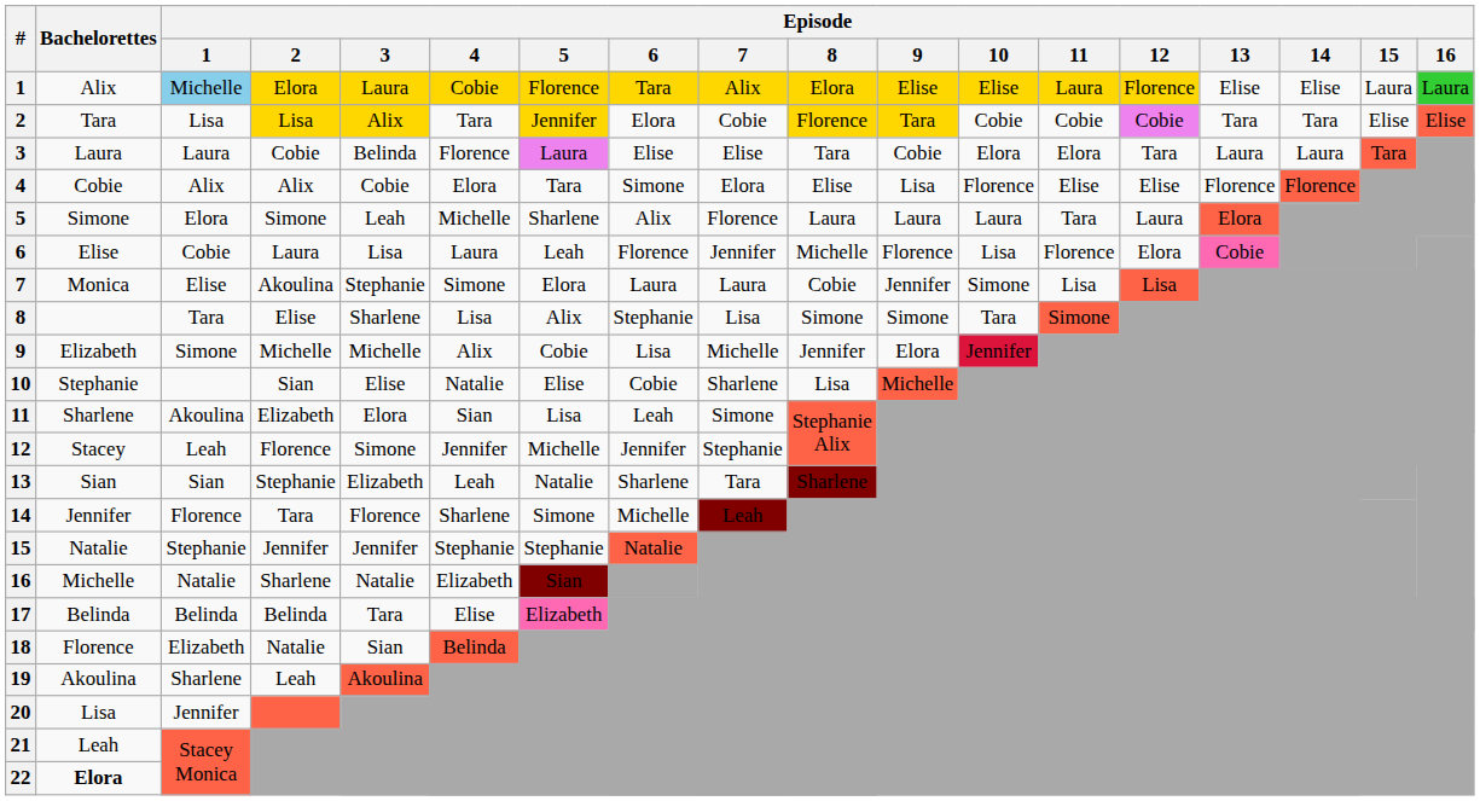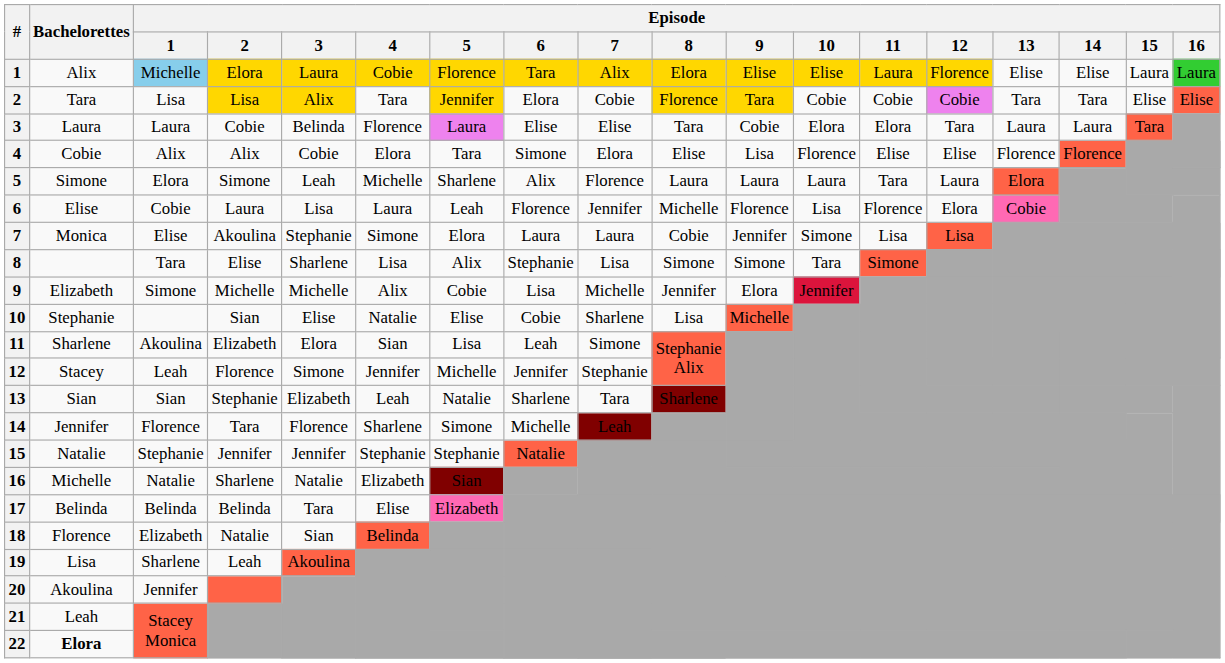19 | Bachelorettes: Akoulina -> Lisa
20 | Bachelorettes: Lisa -> Akoulina
